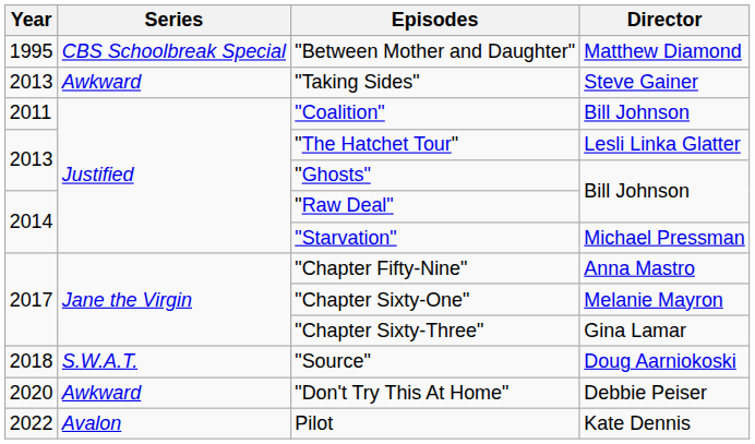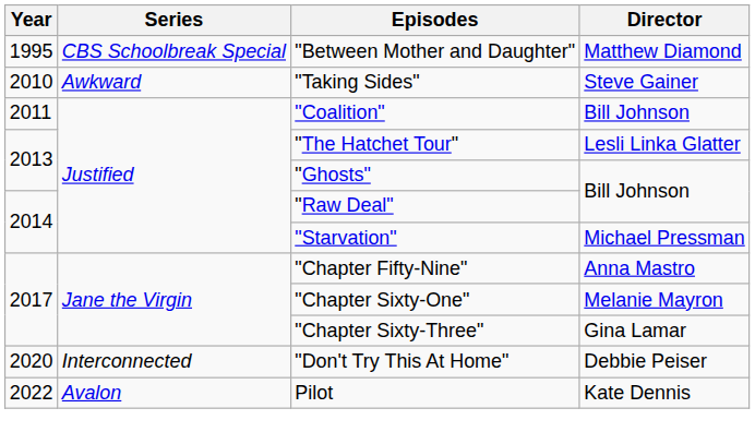"Taking Sides" | Year: 2013 -> 2010
- row: 2018 | S.W.A.T. | "Source" | Doug Aarniokoski
"Don't Try This At Home" | Series: Awkward -> Interconnected
